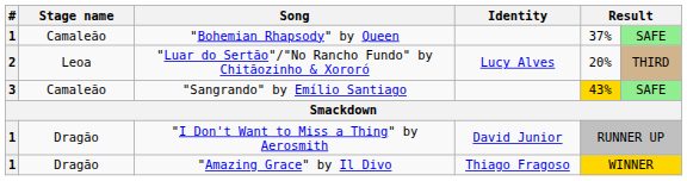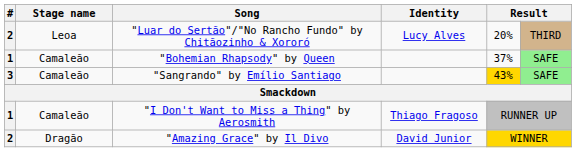rows swapped: "Bohemian Rhapsody" by Queen <-> "Luar do Sertão"/"No Rancho Fundo" by Chitãozinho & Xororó
"I Don't Want to Miss a Thing" by Aerosmith | Stage name: Dragão -> Camaleão
"I Don't Want to Miss a Thing" by Aerosmith | Identity: David Junior -> Thiago Fragoso
"Amazing Grace" by Il Divo | #: 1 -> 2
"Amazing Grace" by Il Divo | Identity: Thiago Fragoso -> David Junior
